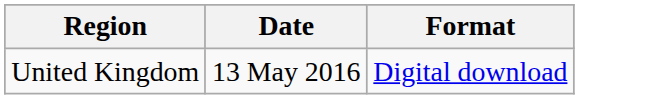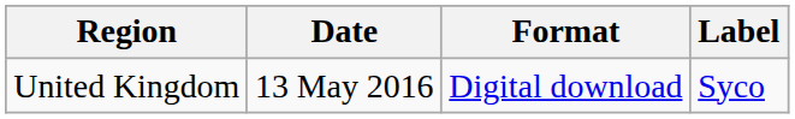+ column: Label | Syco
